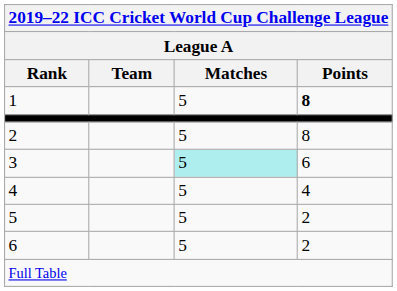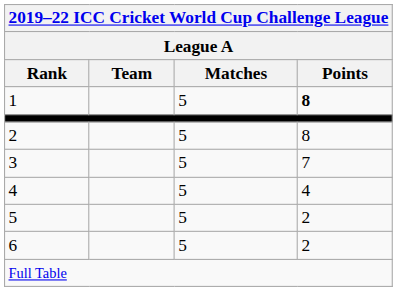3 | Matches: paleturquoise background -> no background
3 | Points: 6 -> 7
